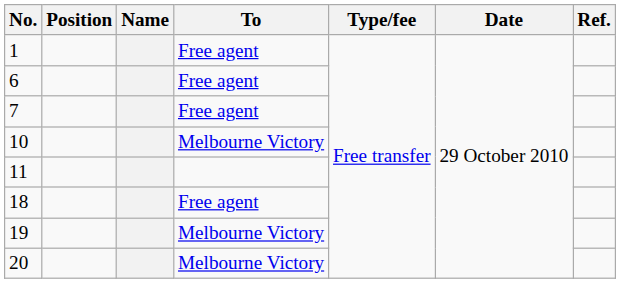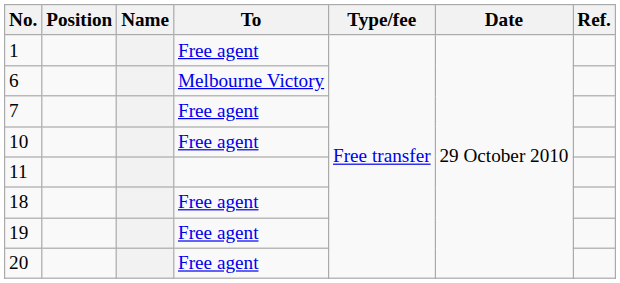6 | To: Free agent -> Melbourne Victory
10 | To: Melbourne Victory -> Free agent
19 | To: Melbourne Victory -> Free agent
20 | To: Melbourne Victory -> Free agent
